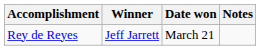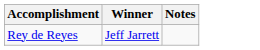- column: Date won | March 21
